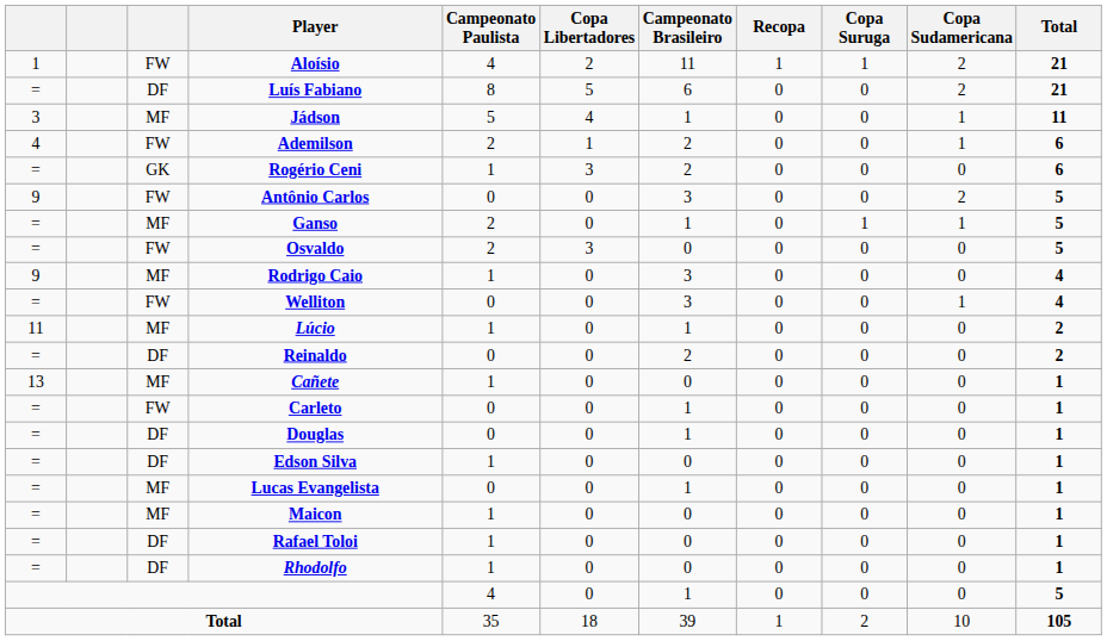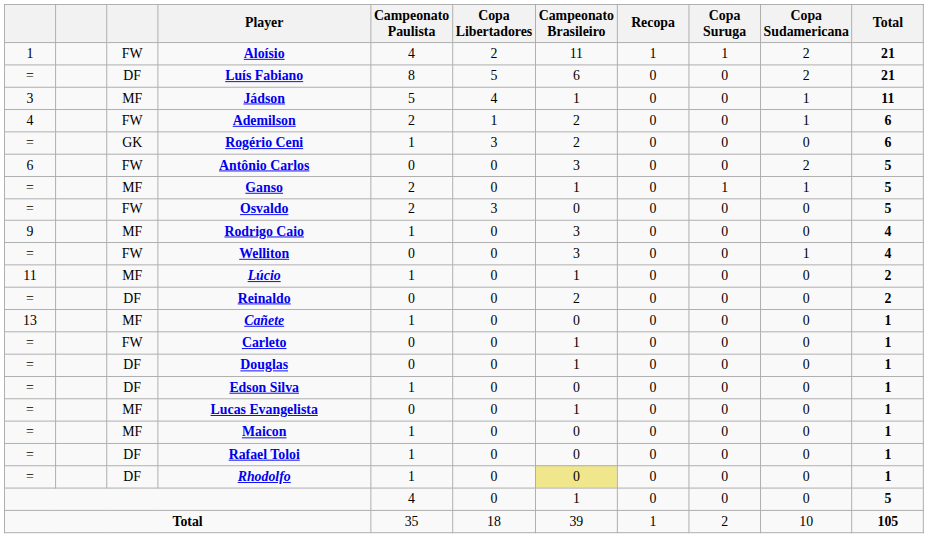Antônio Carlos | column 1: 9 -> 6
Rhodolfo | Campeonato Brasileiro: no background -> khaki background
